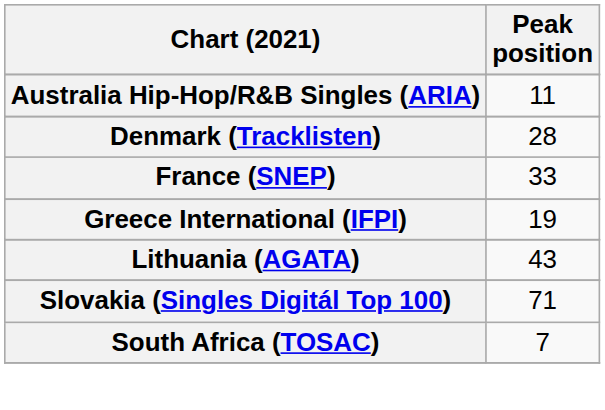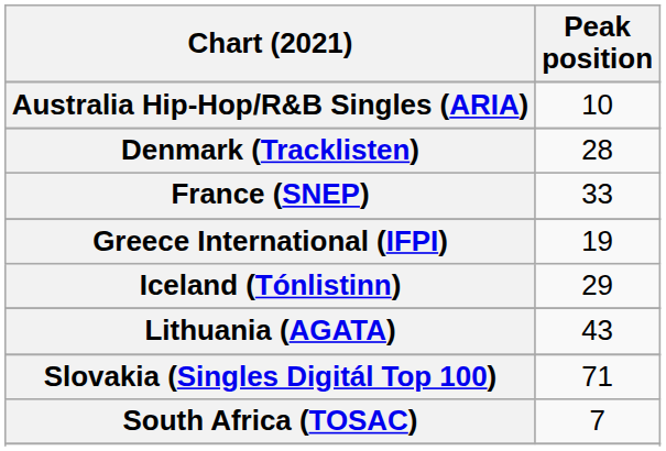Australia Hip-Hop/R&B Singles (ARIA) | Peak position: 11 -> 10
+ row: Iceland (Tónlistinn) | 29
